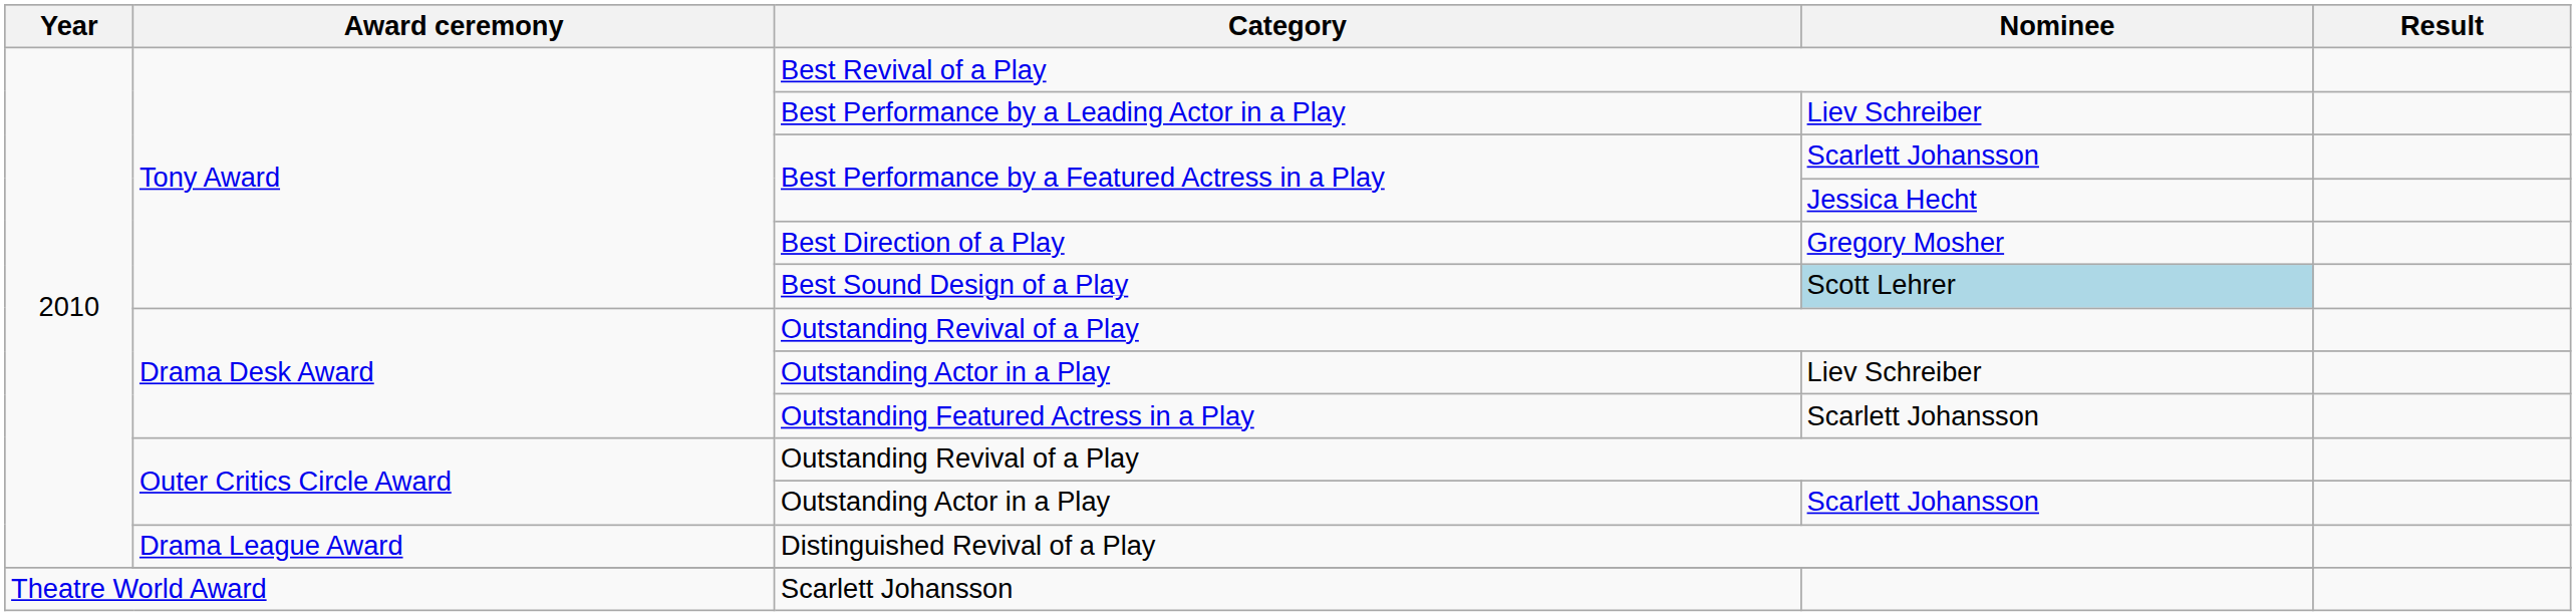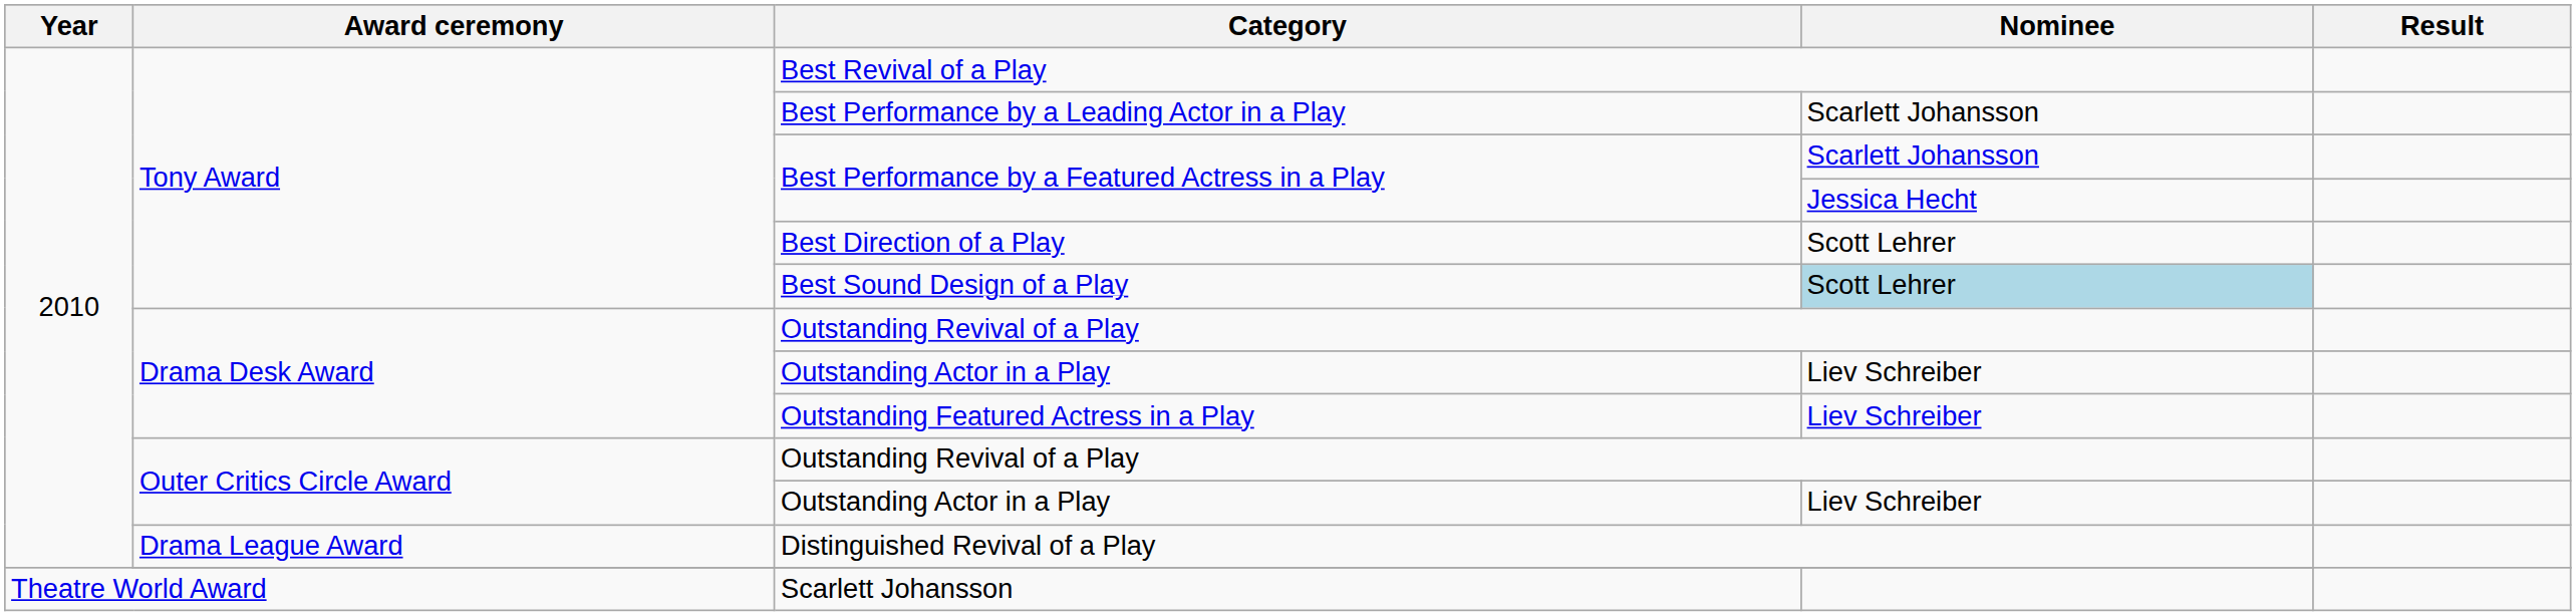Best Performance by a Leading Actor in a Play | Nominee: Liev Schreiber -> Scarlett Johansson
Best Direction of a Play | Nominee: Gregory Mosher -> Scott Lehrer
Outstanding Featured Actress in a Play | Nominee: Scarlett Johansson -> Liev Schreiber
Outer Critics Circle Award / Outstanding Actor in a Play | Nominee: Scarlett Johansson -> Liev Schreiber
